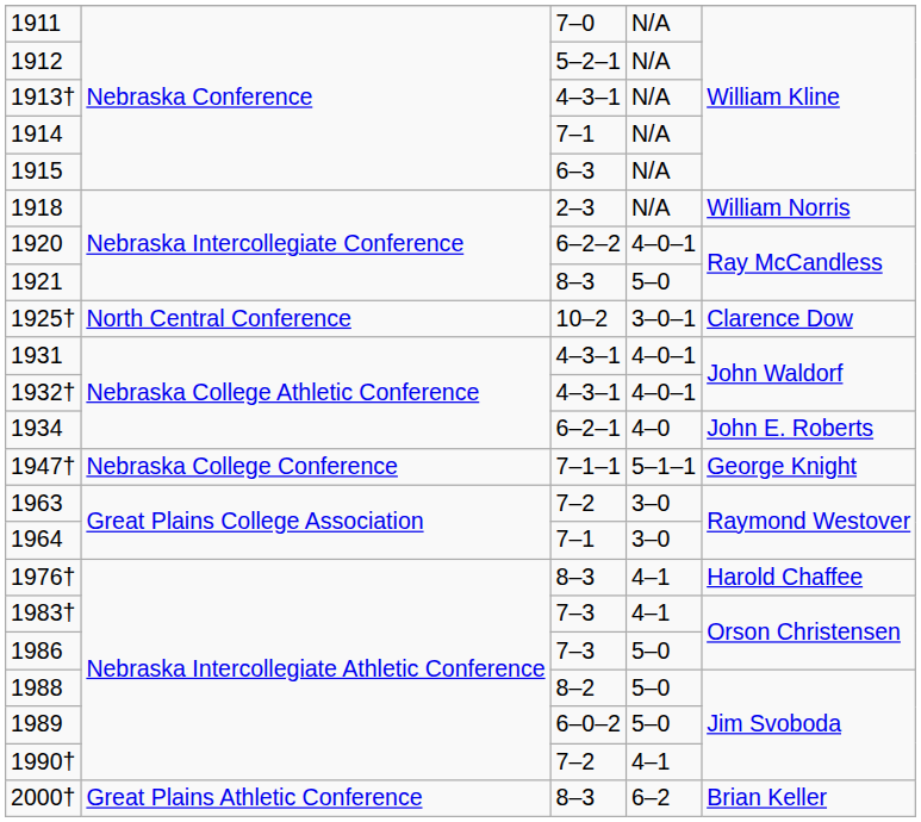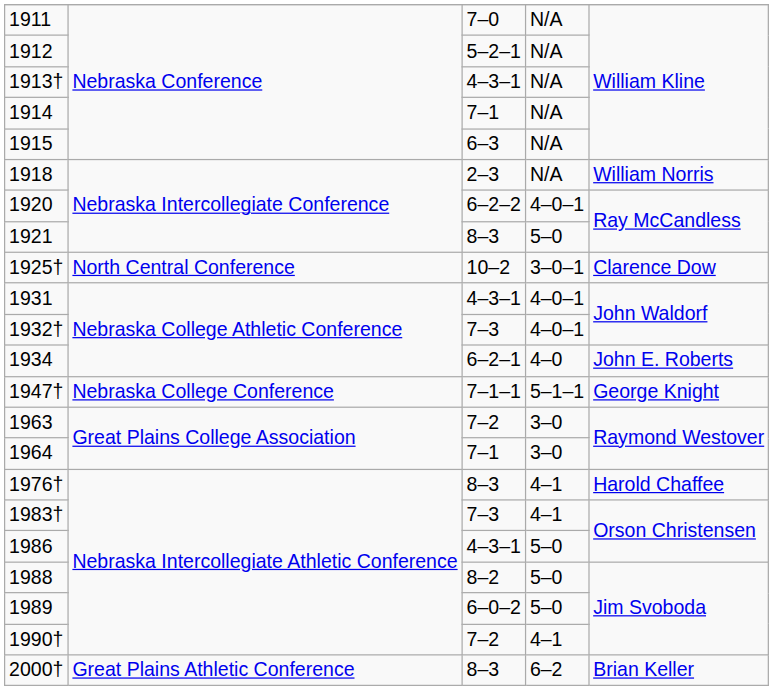1932† | column 3: 4–3–1 -> 7–3
1986 | column 3: 7–3 -> 4–3–1
